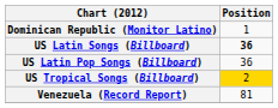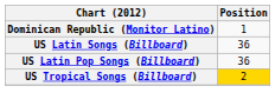US Latin Songs (Billboard) | Position: bold -> normal
- row: Venezuela (Record Report) | 81
